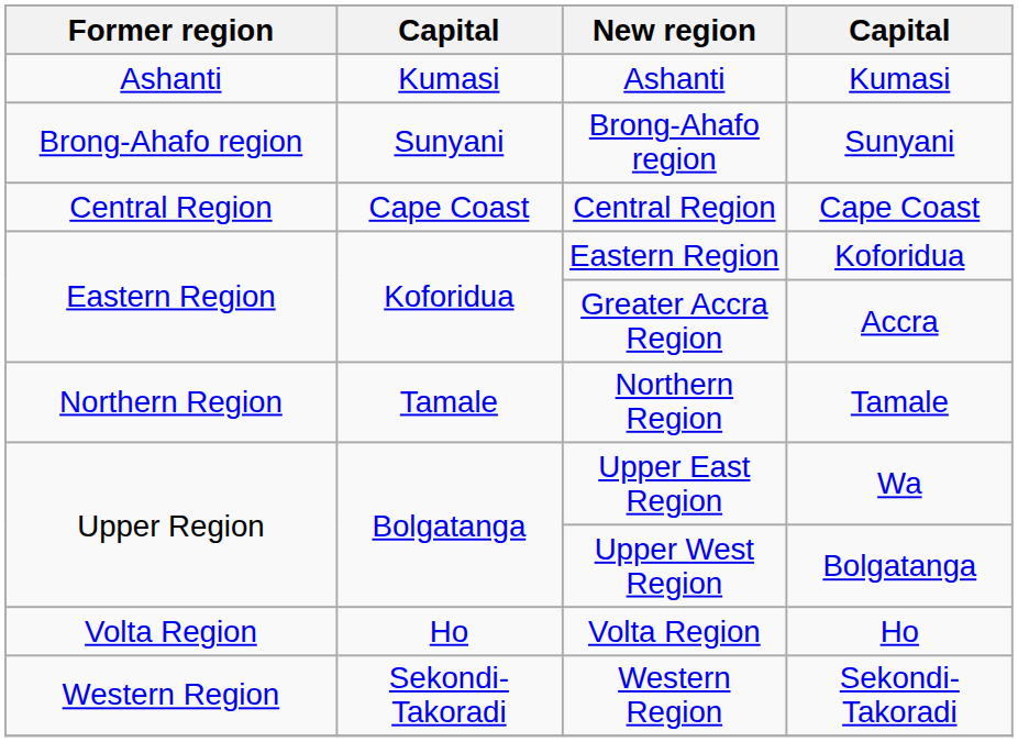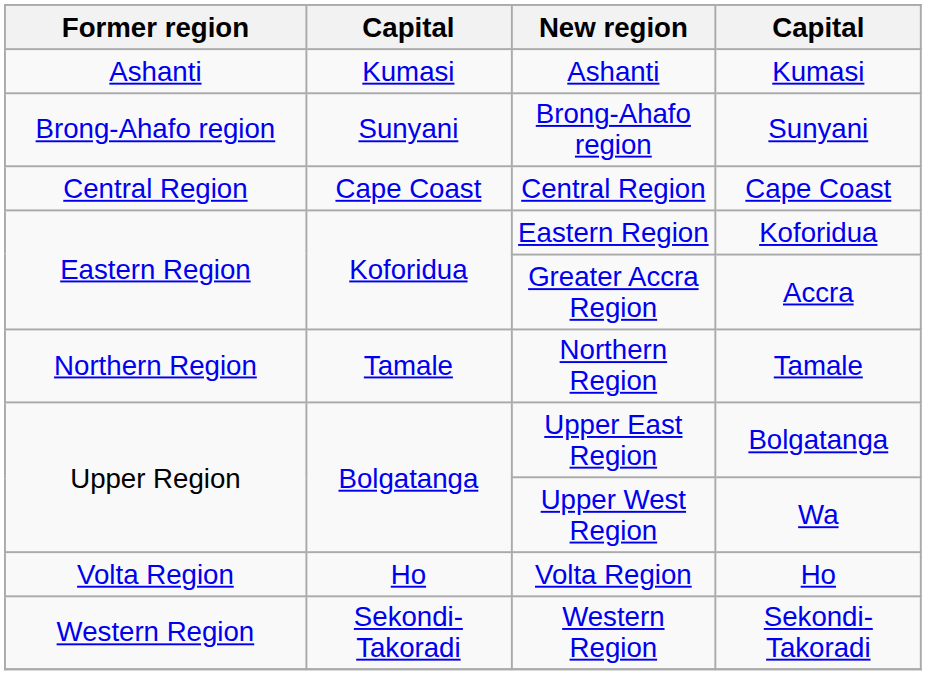Upper East Region | column 4: Wa -> Bolgatanga
Upper West Region | column 4: Bolgatanga -> Wa
